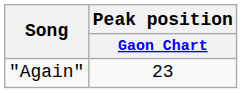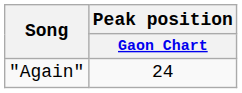"Again" | Peak position / Gaon Chart: 23 -> 24
